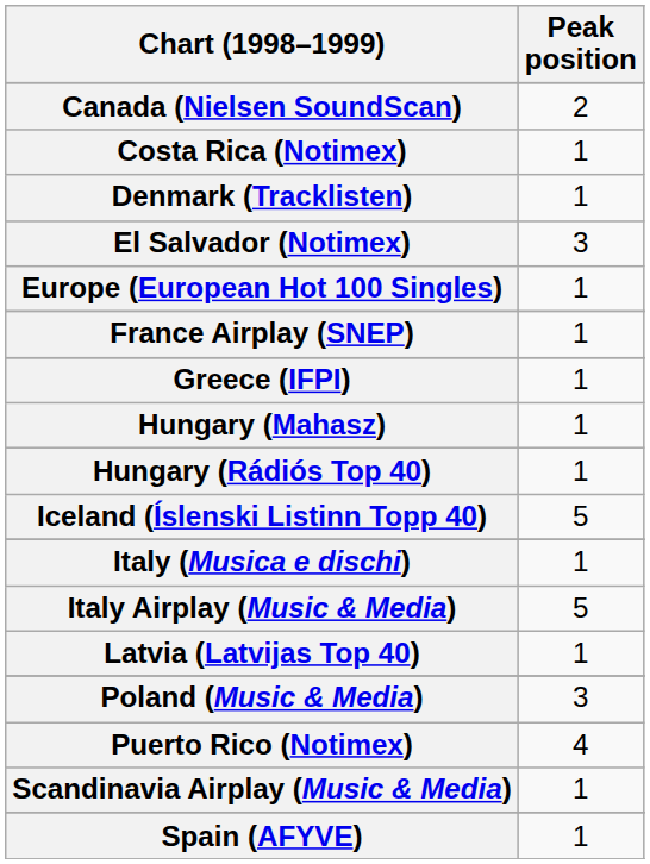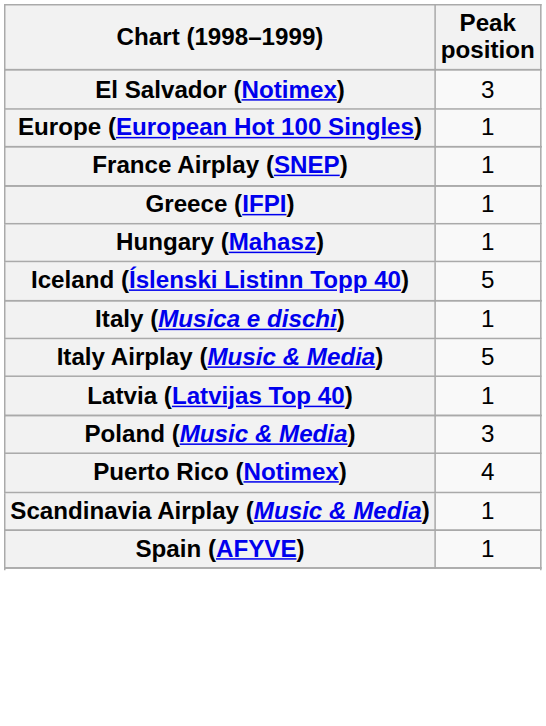- row: Canada (Nielsen SoundScan) | 2
- row: Costa Rica (Notimex) | 1
- row: Denmark (Tracklisten) | 1
- row: Hungary (Rádiós Top 40) | 1
